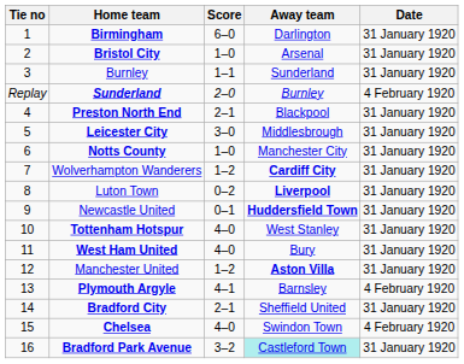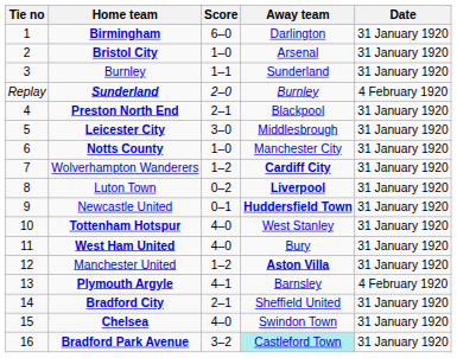Chelsea | Date: 4 February 1920 -> 31 January 1920
